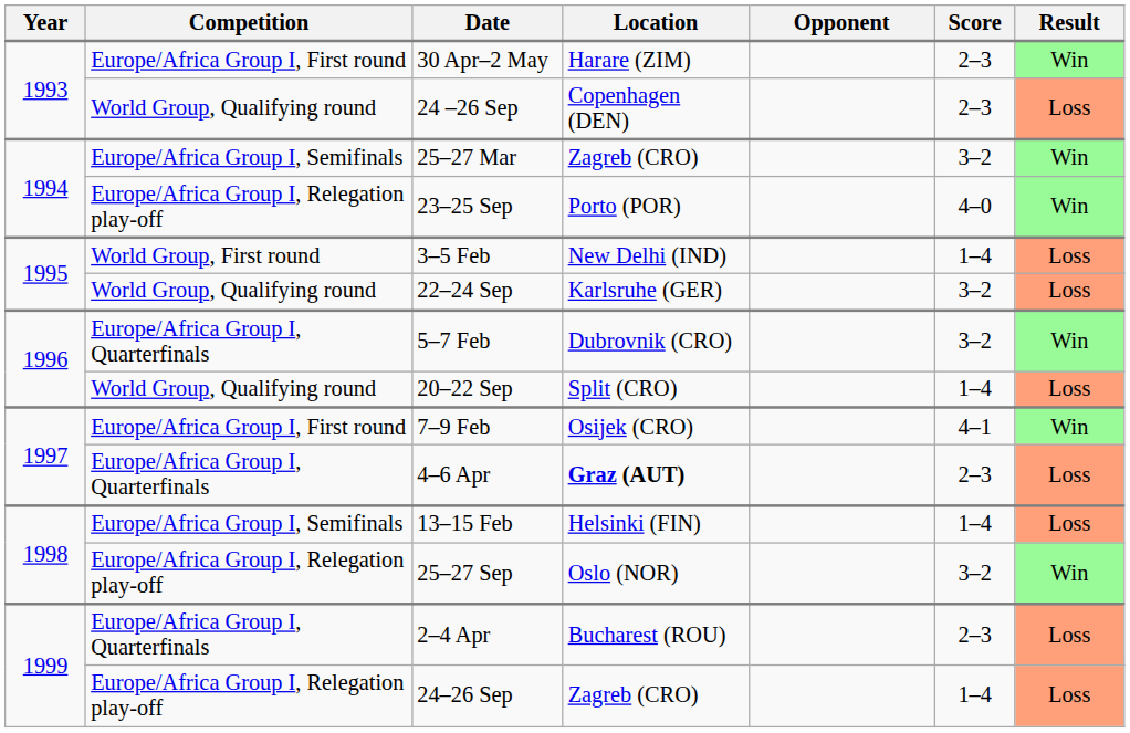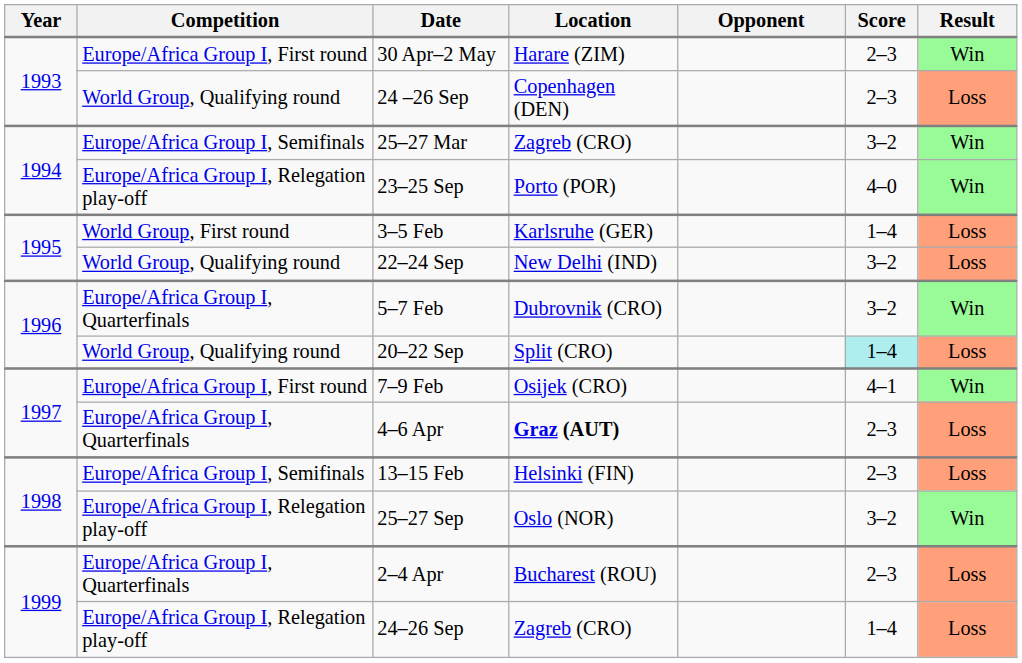3–5 Feb | Location: New Delhi (IND) -> Karlsruhe (GER)
22–24 Sep | Location: Karlsruhe (GER) -> New Delhi (IND)
20–22 Sep | Score: no background -> paleturquoise background
13–15 Feb | Score: 1–4 -> 2–3
